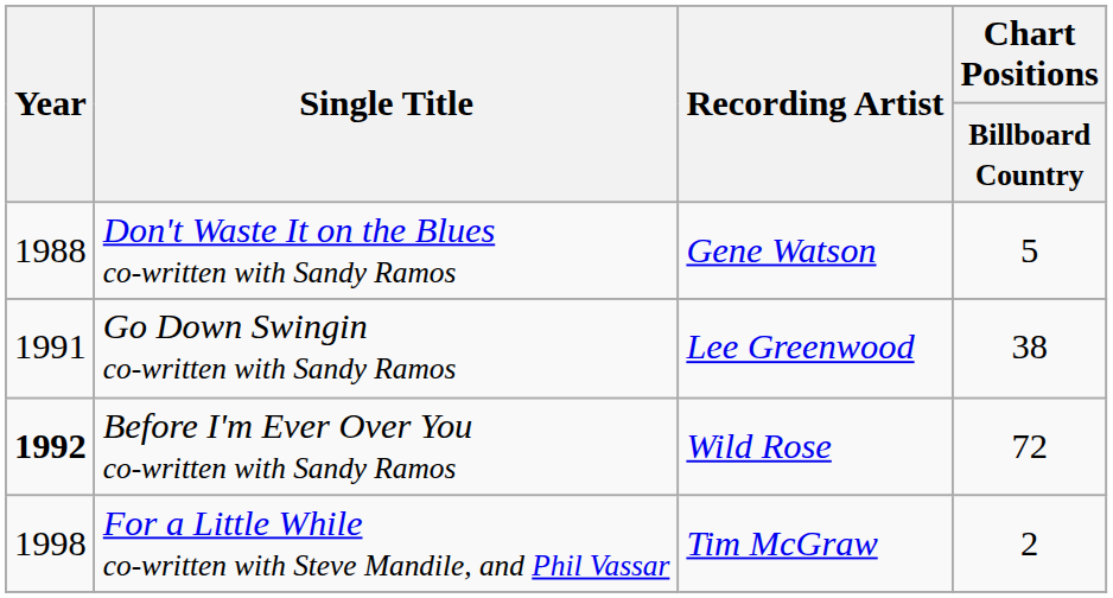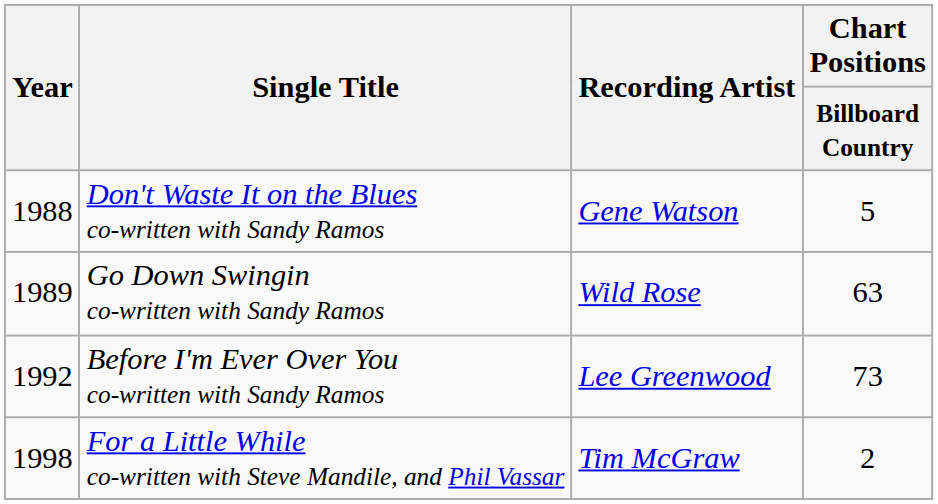Go Down Swingin co-written with Sandy Ramos | Year: 1991 -> 1989
Go Down Swingin co-written with Sandy Ramos | Recording Artist: Lee Greenwood -> Wild Rose
Go Down Swingin co-written with Sandy Ramos | Chart Positions / Billboard Country: 38 -> 63
Before I'm Ever Over You co-written with Sandy Ramos | Year: bold -> normal
Before I'm Ever Over You co-written with Sandy Ramos | Recording Artist: Wild Rose -> Lee Greenwood
Before I'm Ever Over You co-written with Sandy Ramos | Chart Positions / Billboard Country: 72 -> 73
